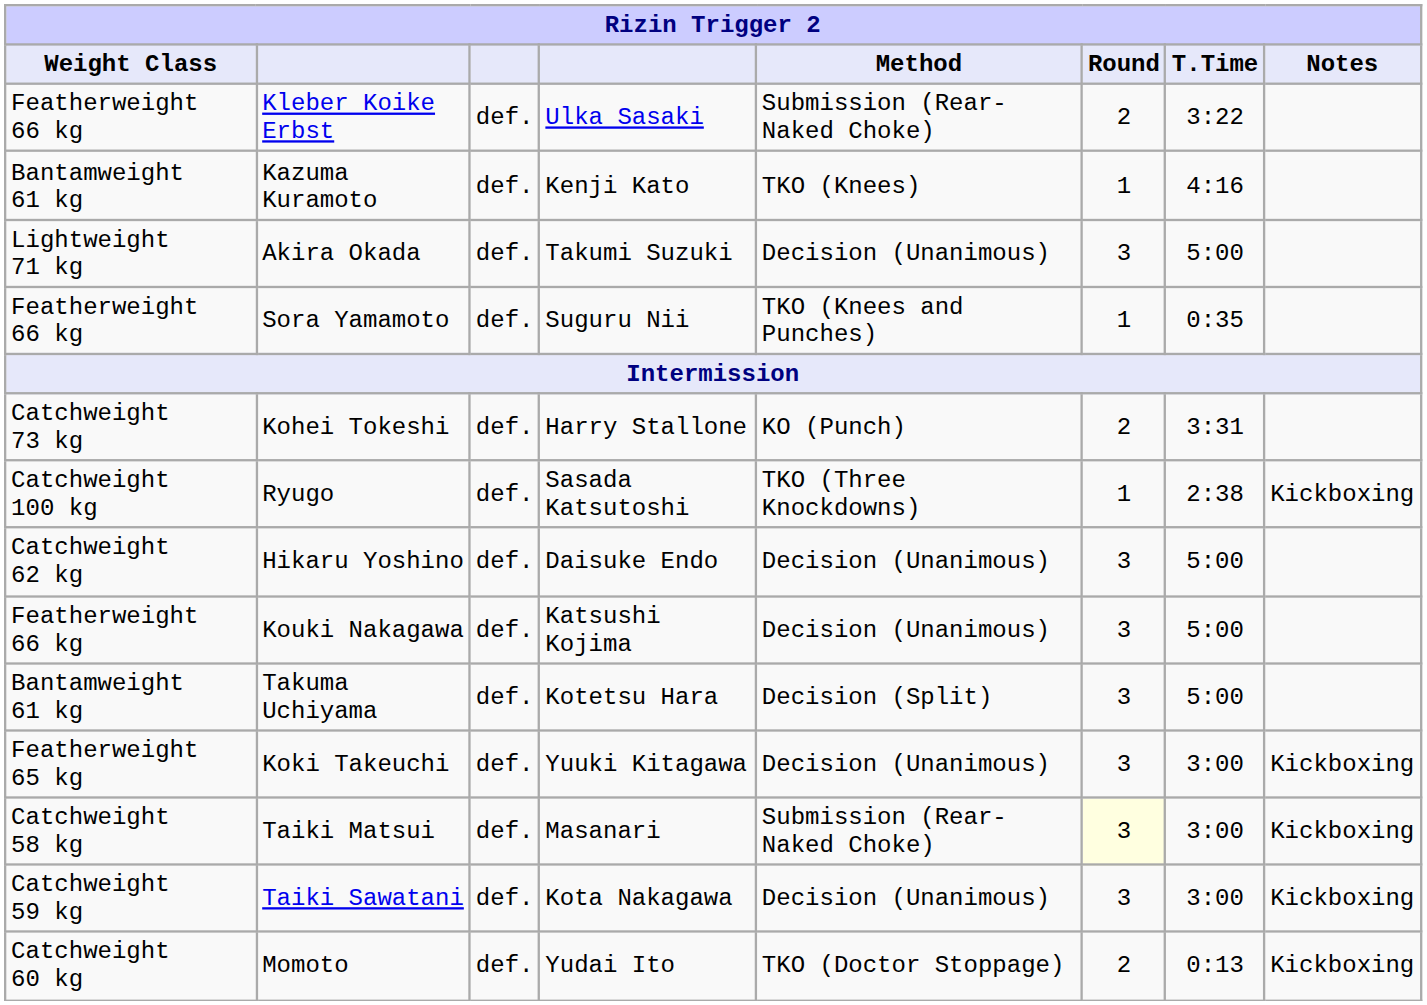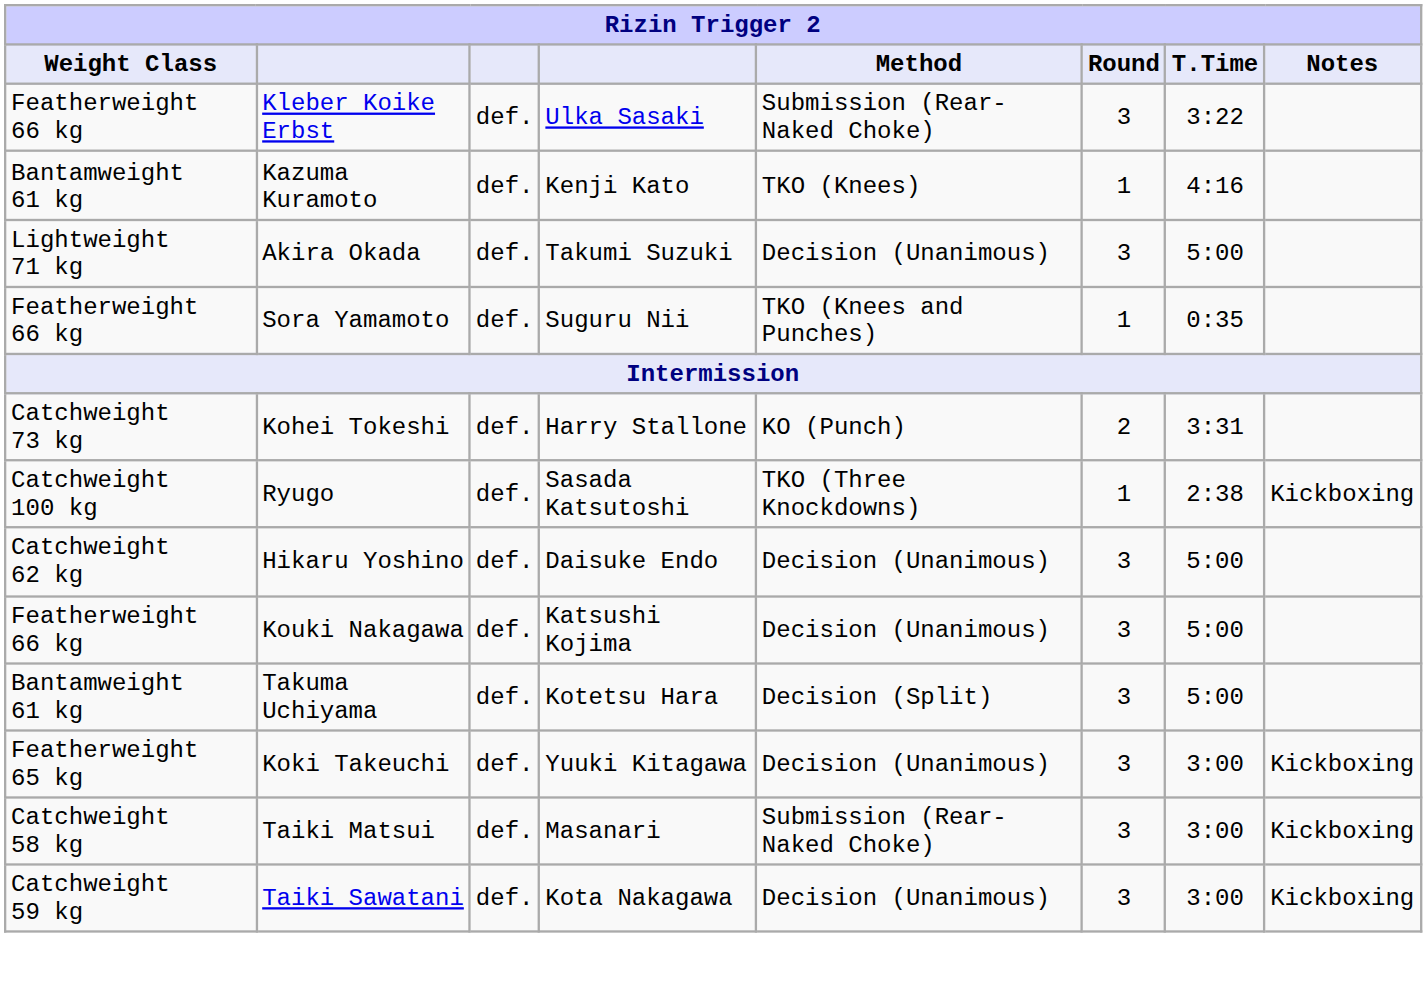Kleber Koike Erbst | Round: 2 -> 3
Taiki Matsui | Round: lightyellow background -> no background
- row: Catchweight 60 kg | Momoto | def. | Yudai Ito | TKO (Doctor Stoppage) | 2 | 0:13 | Kickboxing
